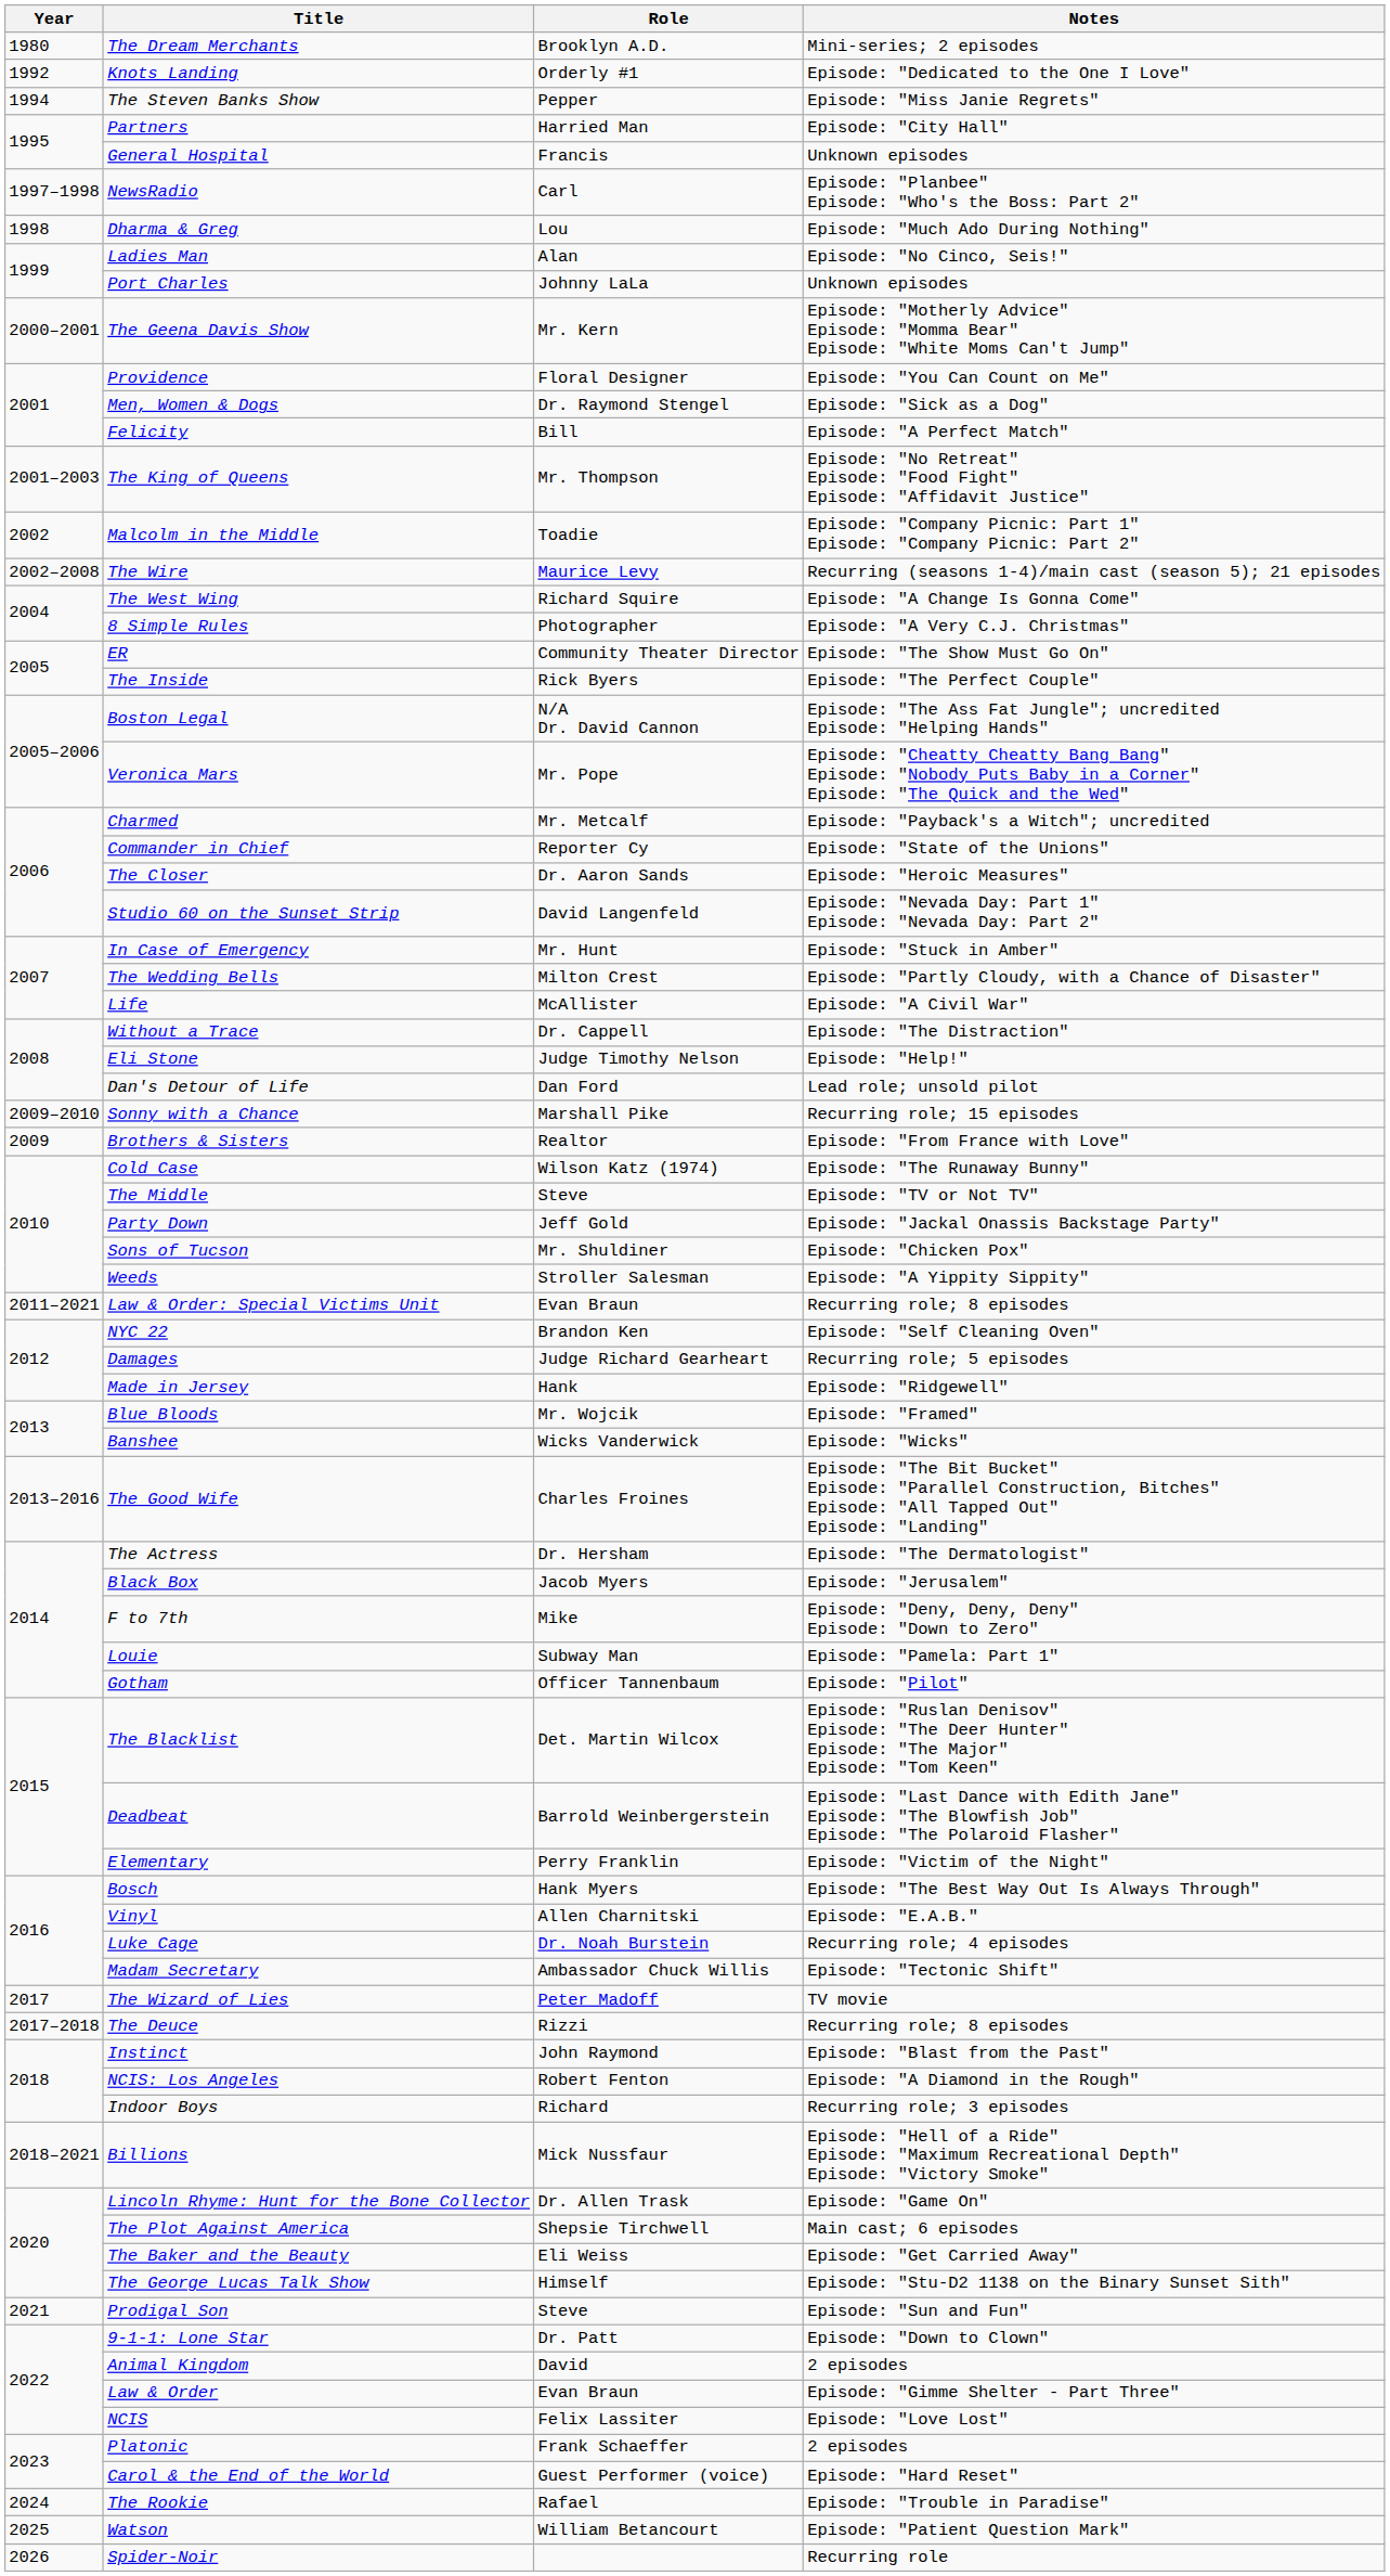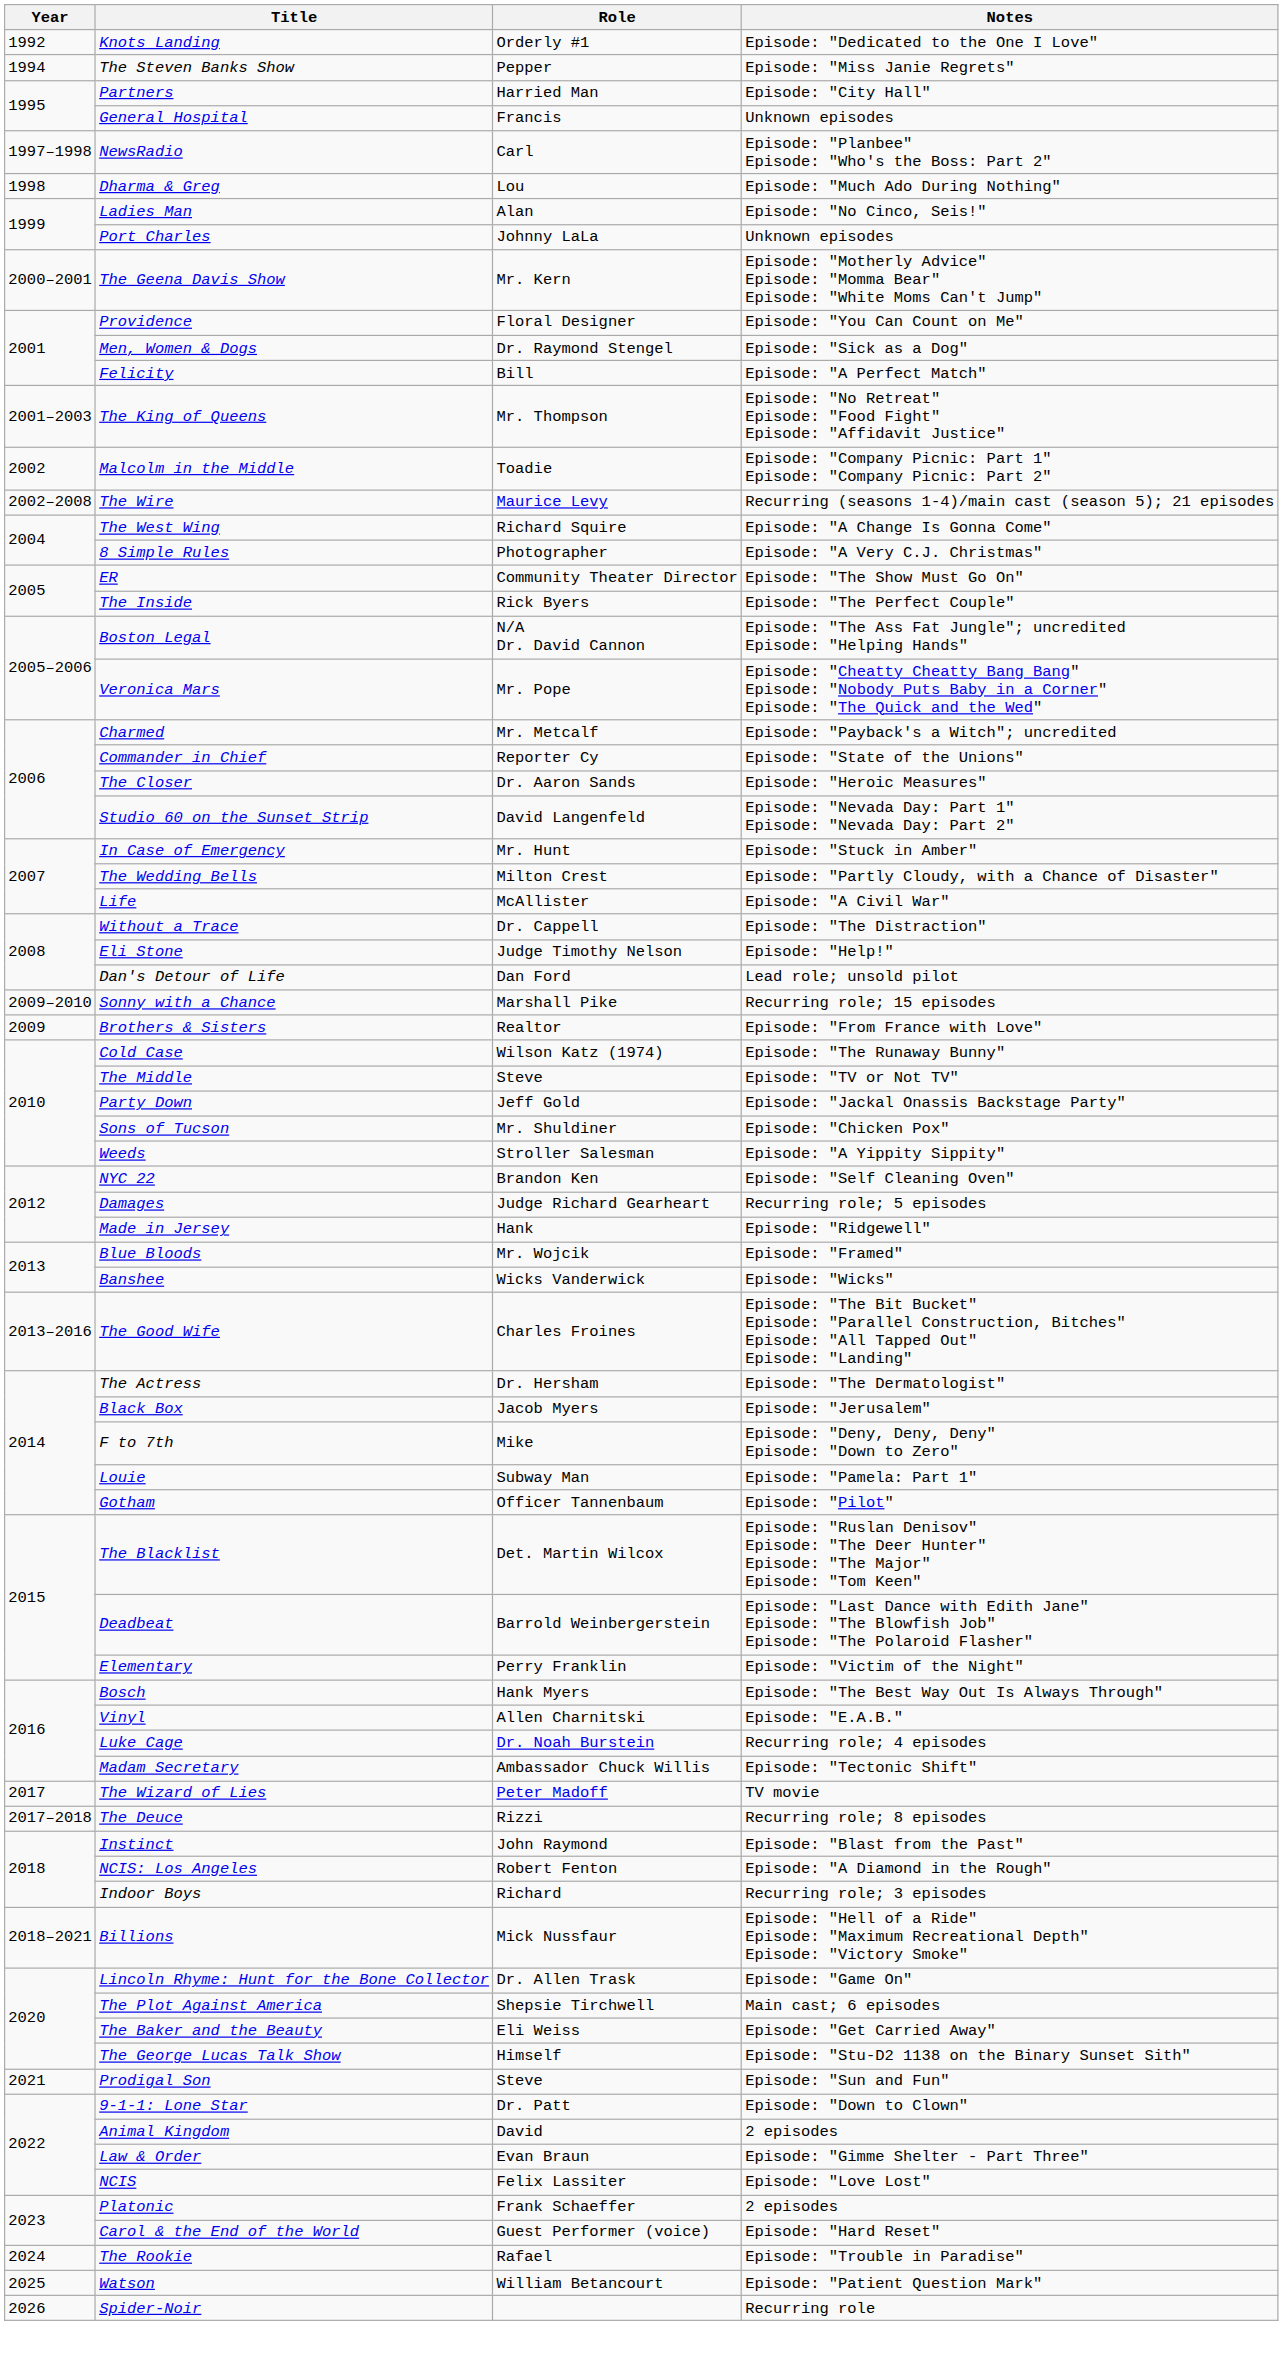- row: 1980 | The Dream Merchants | Brooklyn A.D. | Mini-series; 2 episodes
- row: 2011–2021 | Law & Order: Special Victims Unit | Evan Braun | Recurring role; 8 episodes
